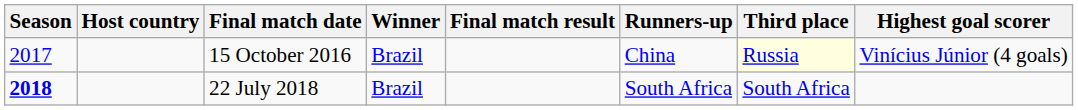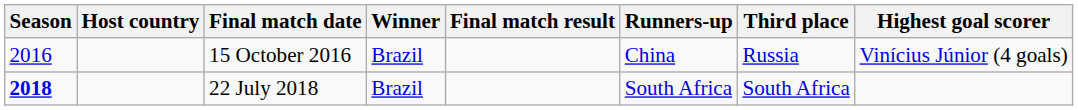15 October 2016 | Season: 2017 -> 2016
15 October 2016 | Third place: lightyellow background -> no background
